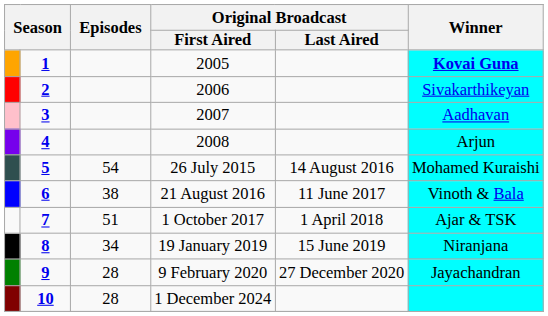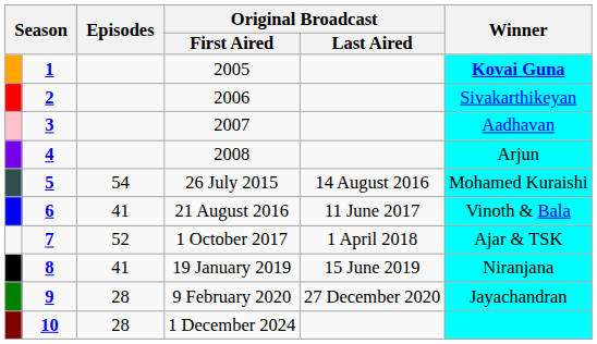21 August 2016 | Episodes: 38 -> 41
1 October 2017 | Episodes: 51 -> 52
19 January 2019 | Episodes: 34 -> 41
